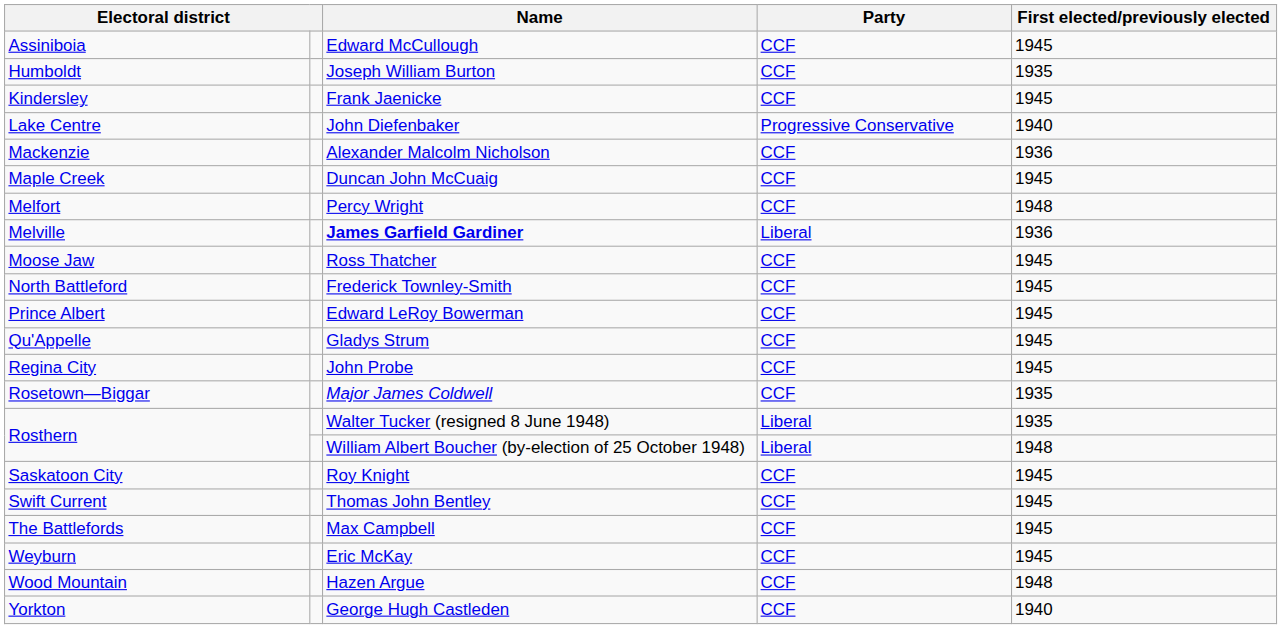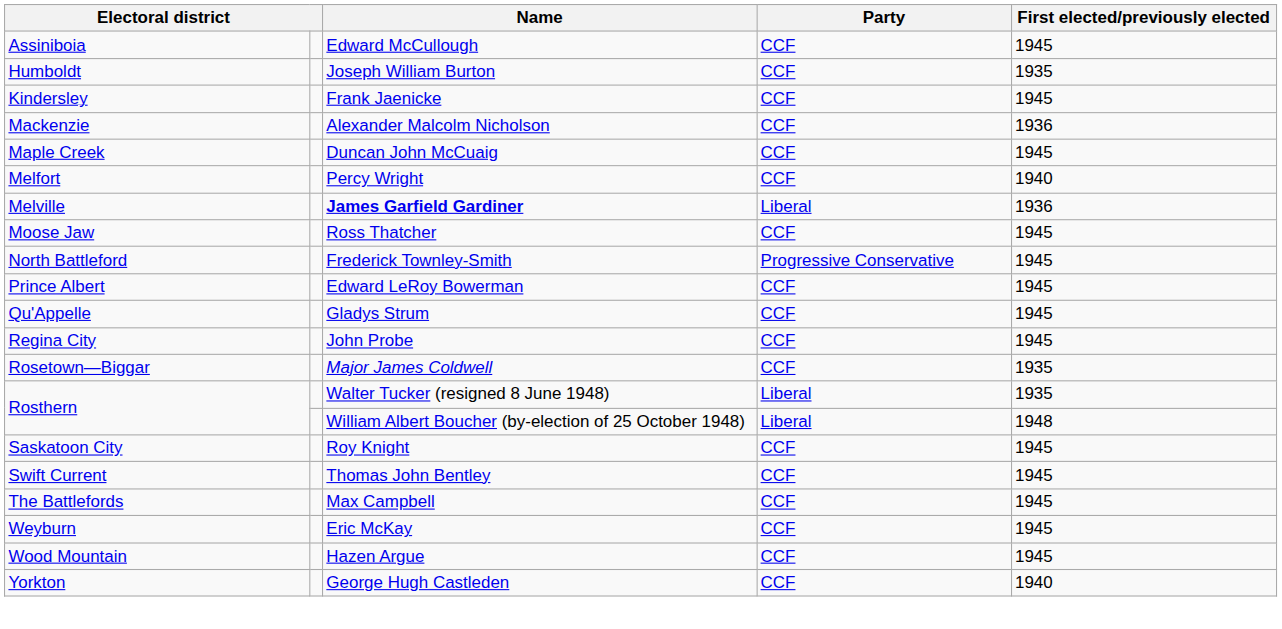- row: Lake Centre | John Diefenbaker | Progressive Conservative | 1940
Percy Wright | First elected/previously elected: 1948 -> 1940
Frederick Townley-Smith | Party: CCF -> Progressive Conservative
Hazen Argue | First elected/previously elected: 1948 -> 1945
